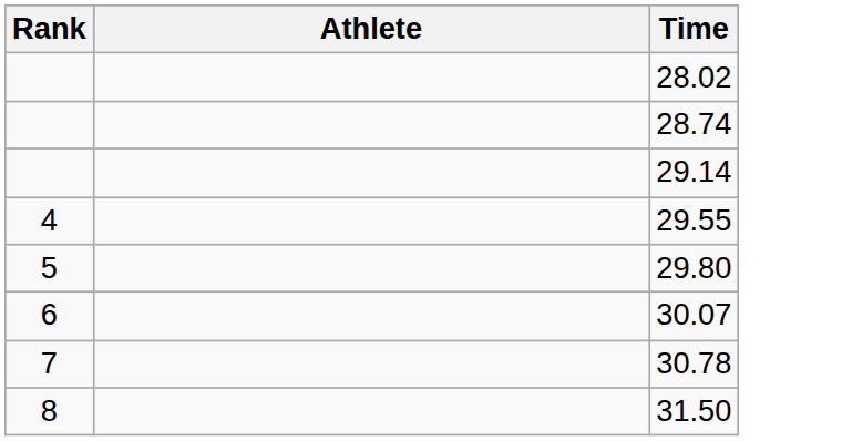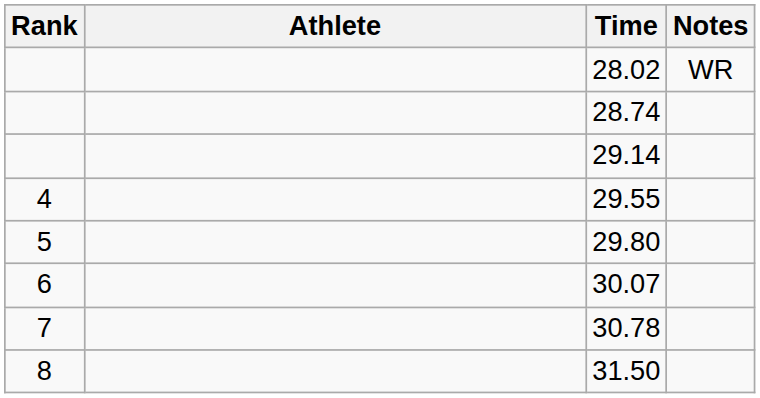+ column: Notes | WR
